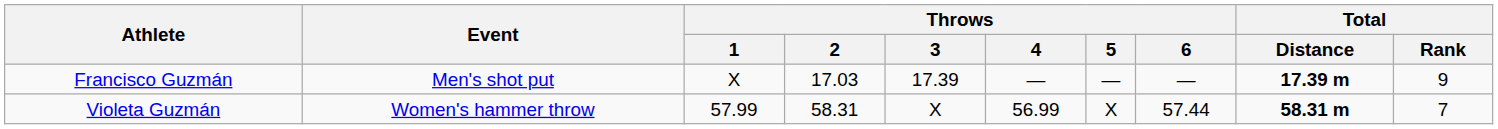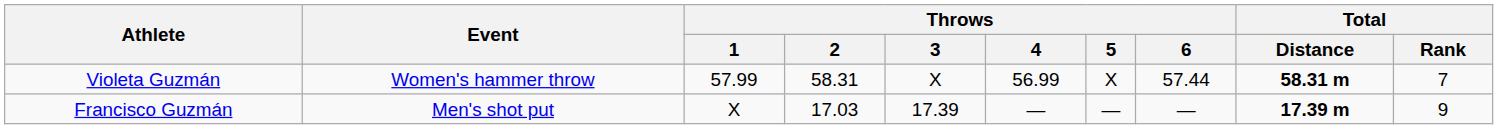rows swapped: Violeta Guzmán <-> Francisco Guzmán
